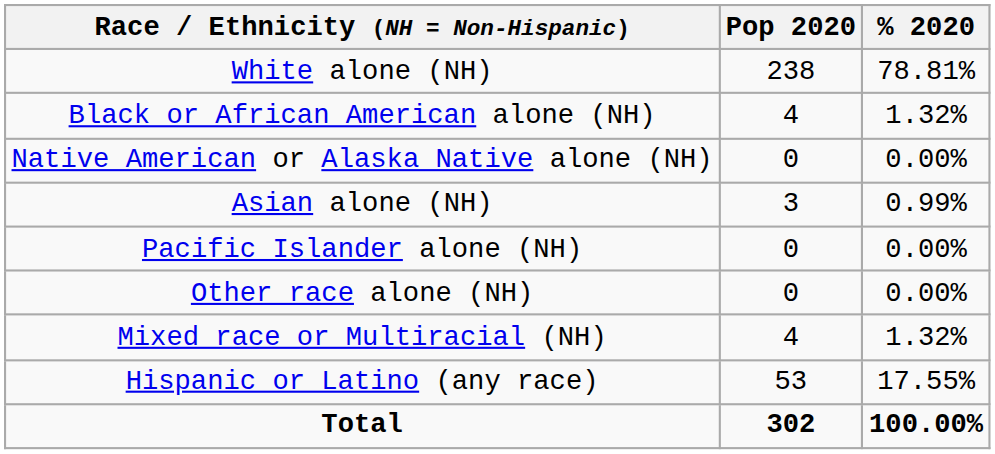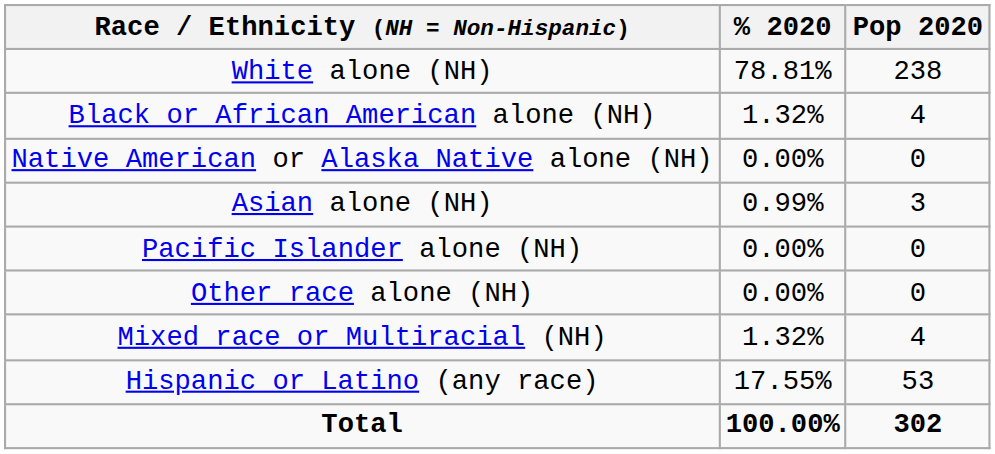columns swapped: Pop 2020 <-> % 2020
